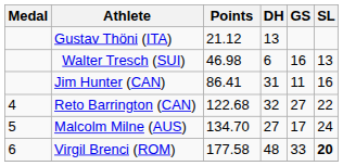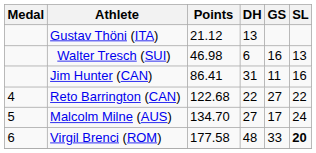Reto Barrington (CAN) | DH: 32 -> 22
